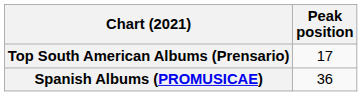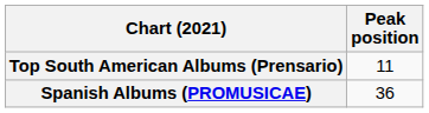Top South American Albums (Prensario) | Peak position: 17 -> 11
